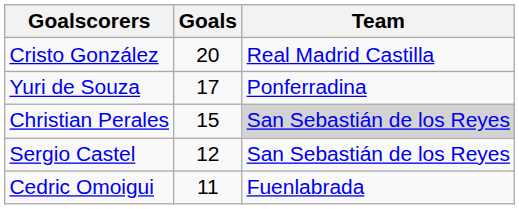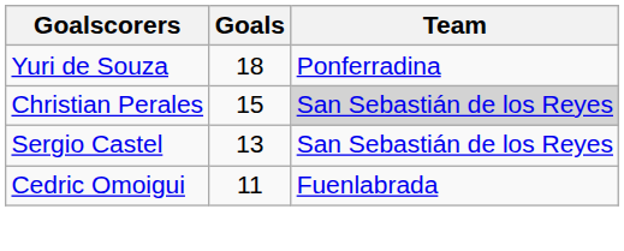- row: Cristo González | 20 | Real Madrid Castilla
Yuri de Souza | Goals: 17 -> 18
Sergio Castel | Goals: 12 -> 13
